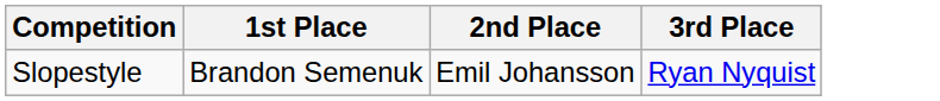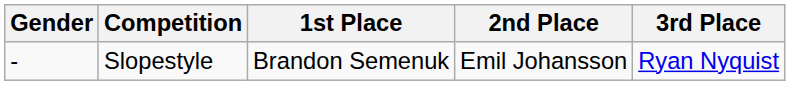+ column: Gender | -
